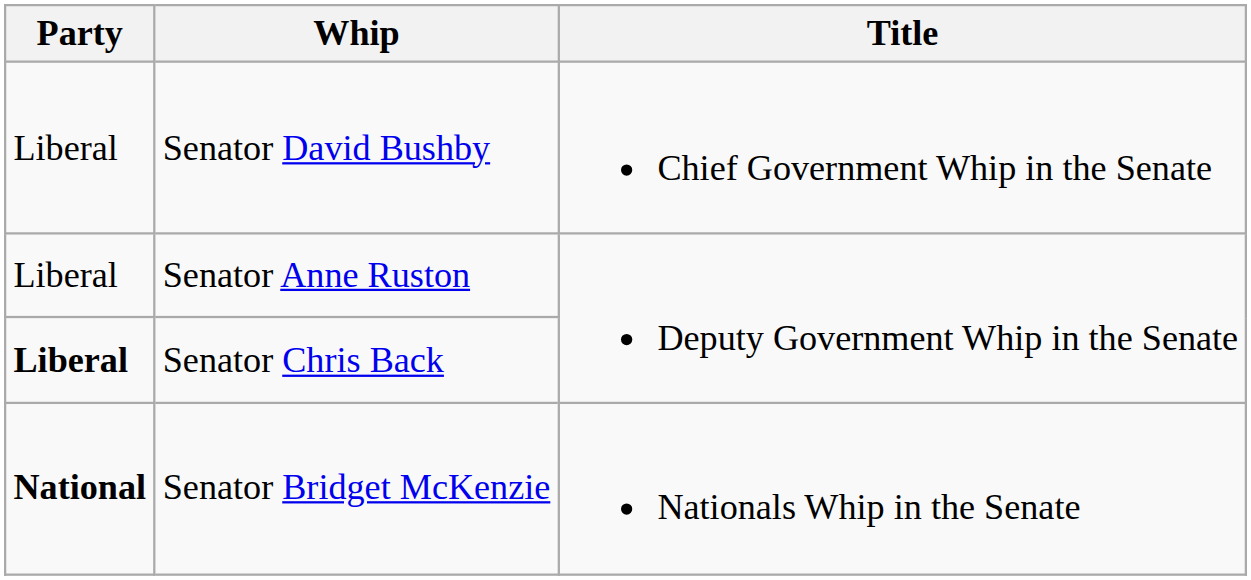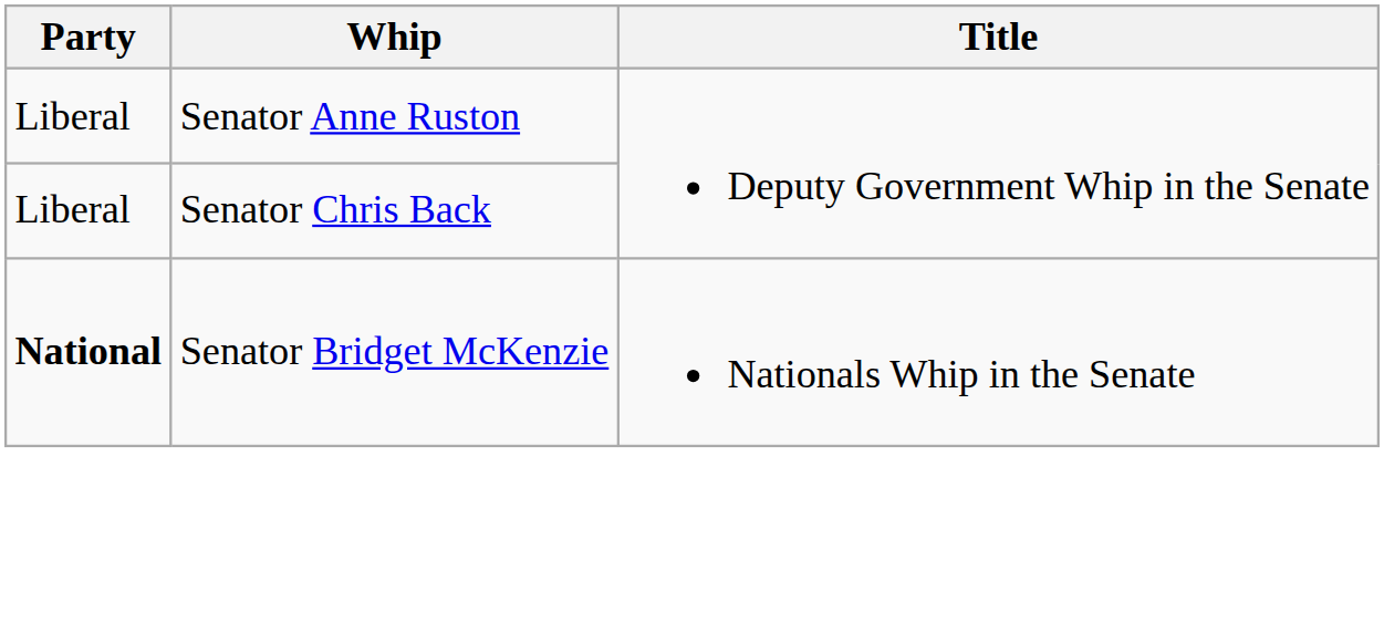- row: Liberal | Senator David Bushby | Chief Government Whip in the Senate
Senator Chris Back | Party: bold -> normal
